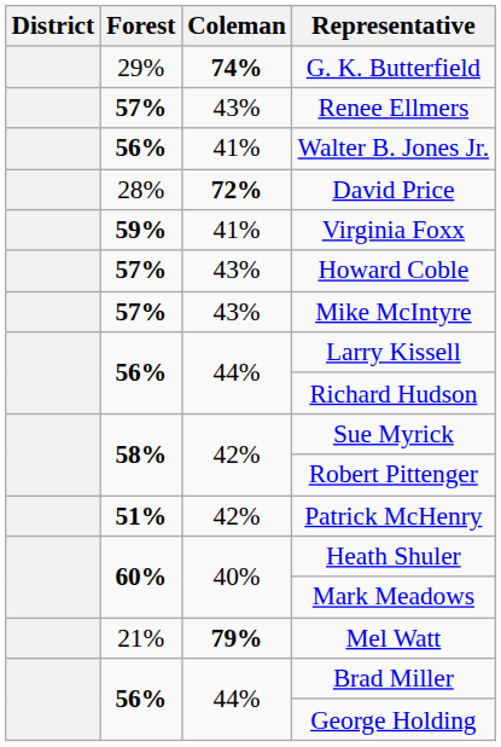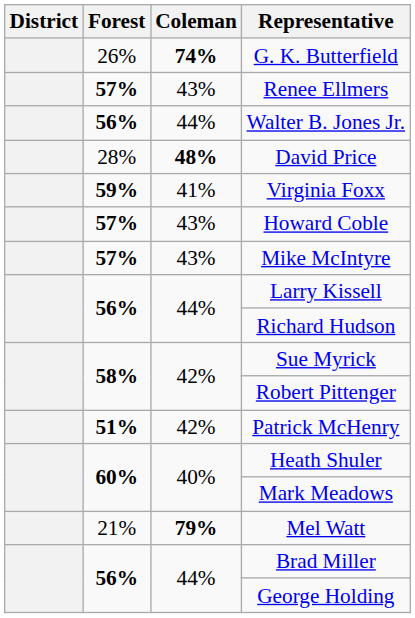G. K. Butterfield | Forest: 29% -> 26%
Walter B. Jones Jr. | Coleman: 41% -> 44%
David Price | Coleman: 72% -> 48%
